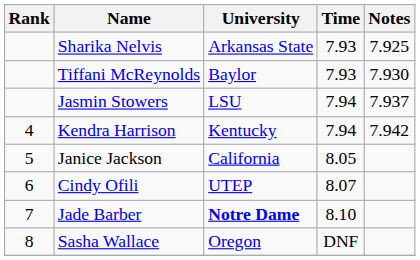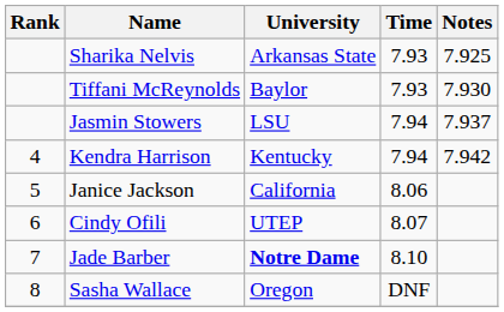Janice Jackson | Time: 8.05 -> 8.06
